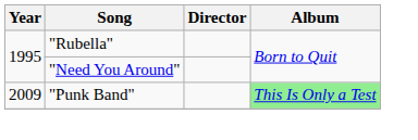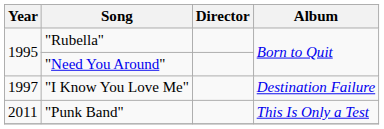+ row: 1997 | "I Know You Love Me" | Destination Failure
"Punk Band" | Year: 2009 -> 2011
"Punk Band" | Album: lightgreen background -> no background
